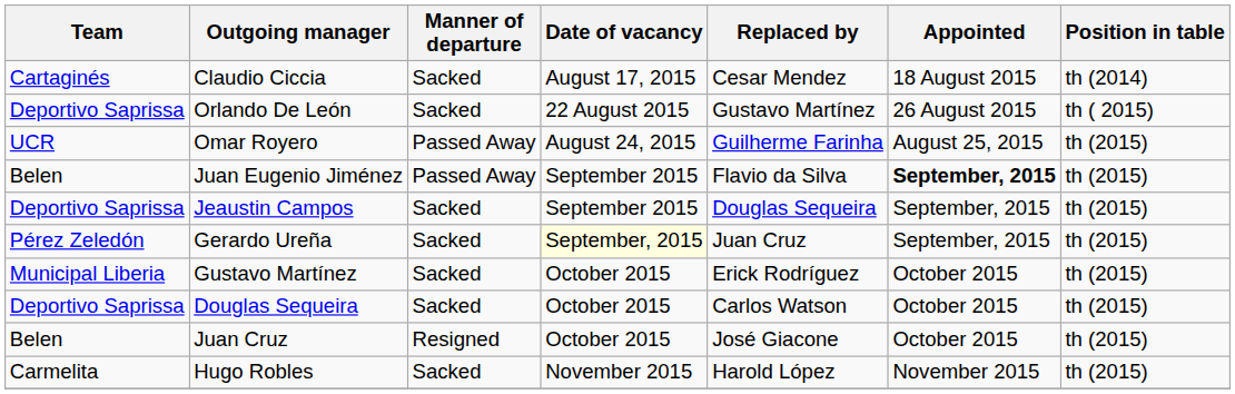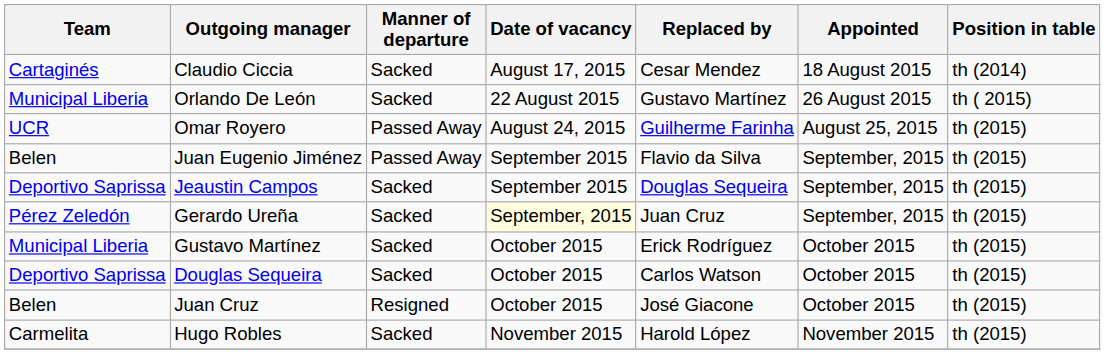Orlando De León | Team: Deportivo Saprissa -> Municipal Liberia
Juan Eugenio Jiménez | Appointed: bold -> normal
